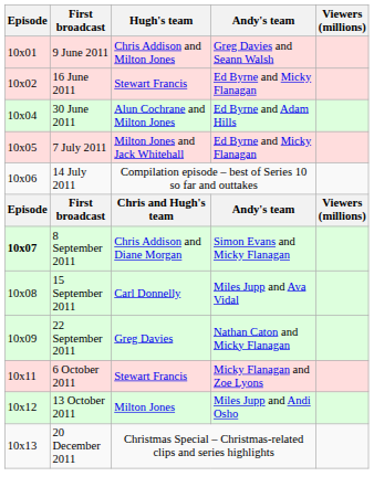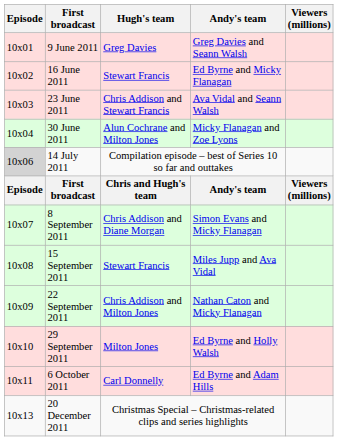9 June 2011 | Hugh's team: Chris Addison and Milton Jones -> Greg Davies
+ row: 10x03 | 23 June 2011 | Chris Addison and Stewart Francis | Ava Vidal and Seann Walsh
30 June 2011 | Andy's team: Ed Byrne and Adam Hills -> Micky Flanagan and Zoe Lyons
- row: 10x05 | 7 July 2011 | Milton Jones and Jack Whitehall | Ed Byrne and Micky Flanagan
14 July 2011 | Episode: no background -> lightgrey background
8 September 2011 | Episode: bold -> normal
15 September 2011 | Hugh's team: Carl Donnelly -> Stewart Francis
22 September 2011 | Hugh's team: Greg Davies -> Chris Addison and Milton Jones
+ row: 10x10 | 29 September 2011 | Milton Jones | Ed Byrne and Holly Walsh
6 October 2011 | Hugh's team: Stewart Francis -> Carl Donnelly
6 October 2011 | Andy's team: Micky Flanagan and Zoe Lyons -> Ed Byrne and Adam Hills
- row: 10x12 | 13 October 2011 | Milton Jones | Miles Jupp and Andi Osho
